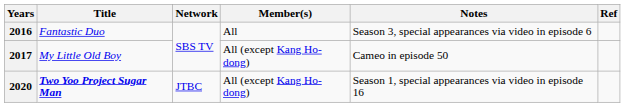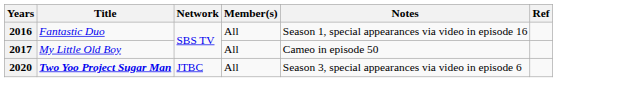2016 | Notes: Season 3, special appearances via video in episode 6 -> Season 1, special appearances via video in episode 16
2017 | Member(s): All (except Kang Ho-dong) -> All
2020 | Member(s): All (except Kang Ho-dong) -> All
2020 | Notes: Season 1, special appearances via video in episode 16 -> Season 3, special appearances via video in episode 6
